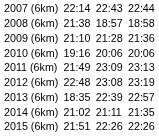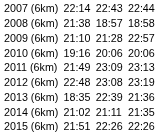2009 (6km) | column 7: 21:36 -> 22:57
2013 (6km) | column 7: 22:57 -> 21:36
